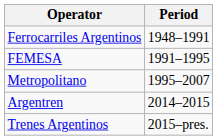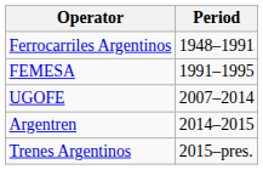- row: Metropolitano | 1995–2007
+ row: UGOFE | 2007–2014
